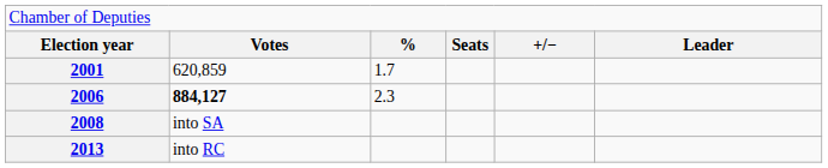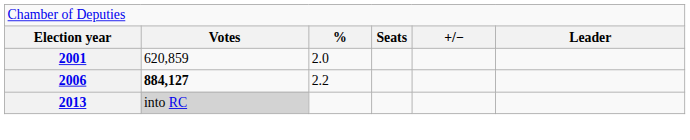2001 | column 3: 1.7 -> 2.0
2006 | column 3: 2.3 -> 2.2
- row: 2008 | into SA
2013 | column 2: no background -> lightgrey background
